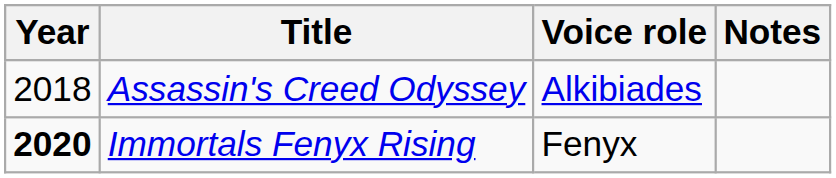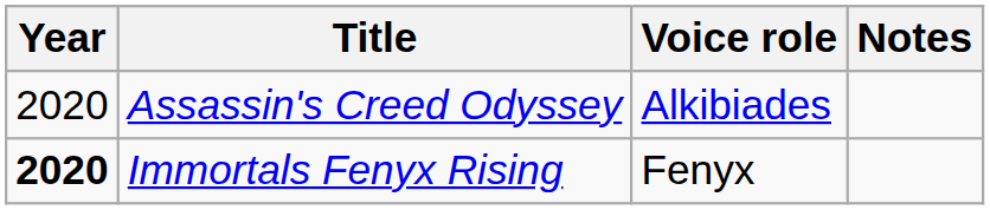Assassin's Creed Odyssey | Year: 2018 -> 2020
